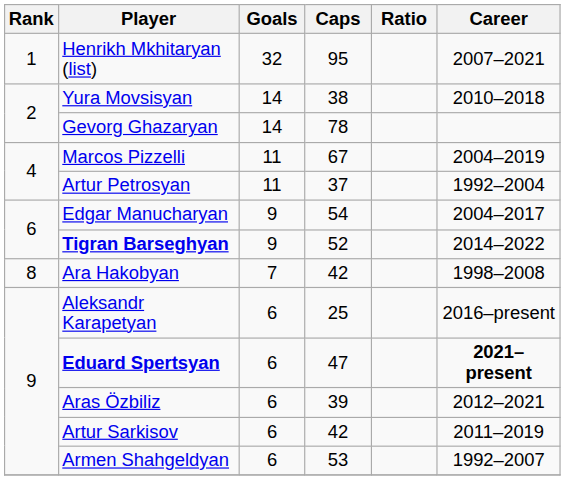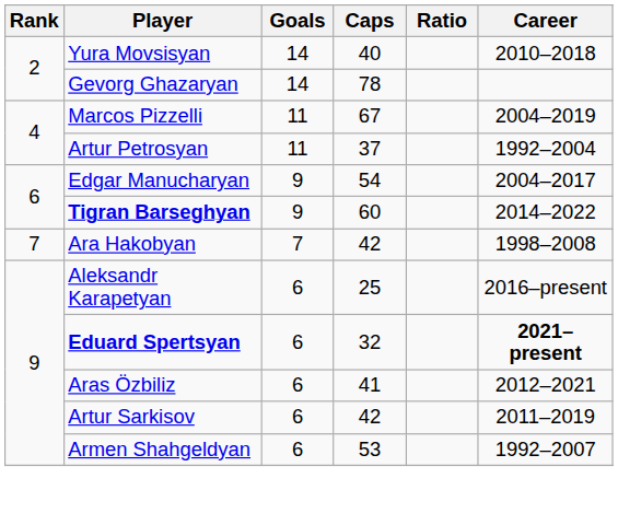- row: 1 | Henrikh Mkhitaryan (list) | 32 | 95 | 2007–2021
Yura Movsisyan | Caps: 38 -> 40
Tigran Barseghyan | Caps: 52 -> 60
Ara Hakobyan | Rank: 8 -> 7
Eduard Spertsyan | Caps: 47 -> 32
Aras Özbiliz | Caps: 39 -> 41
